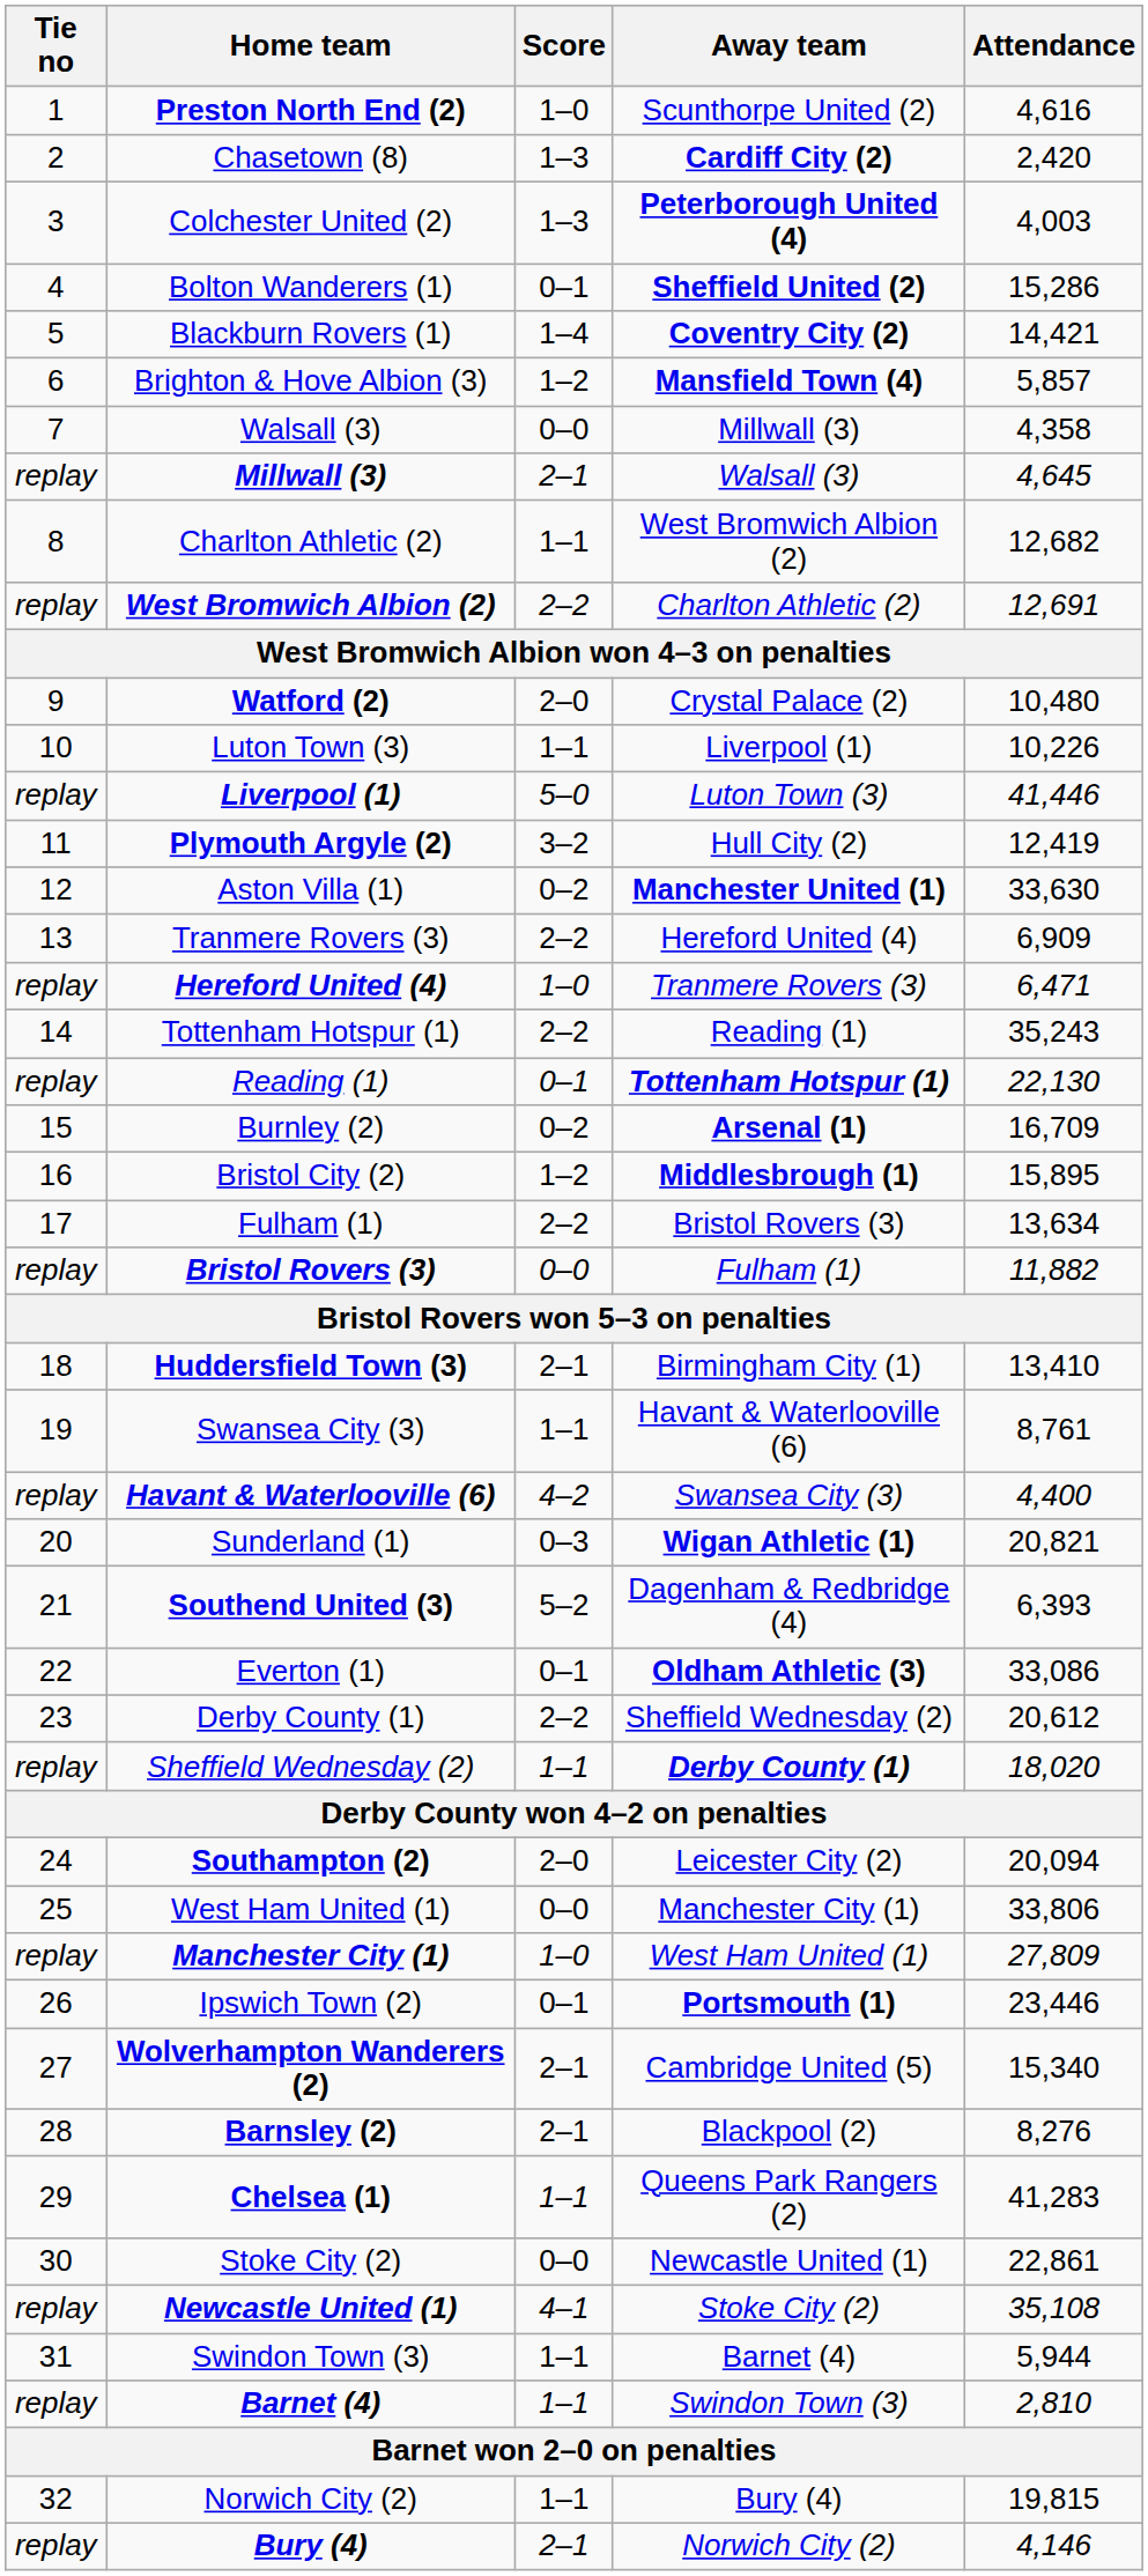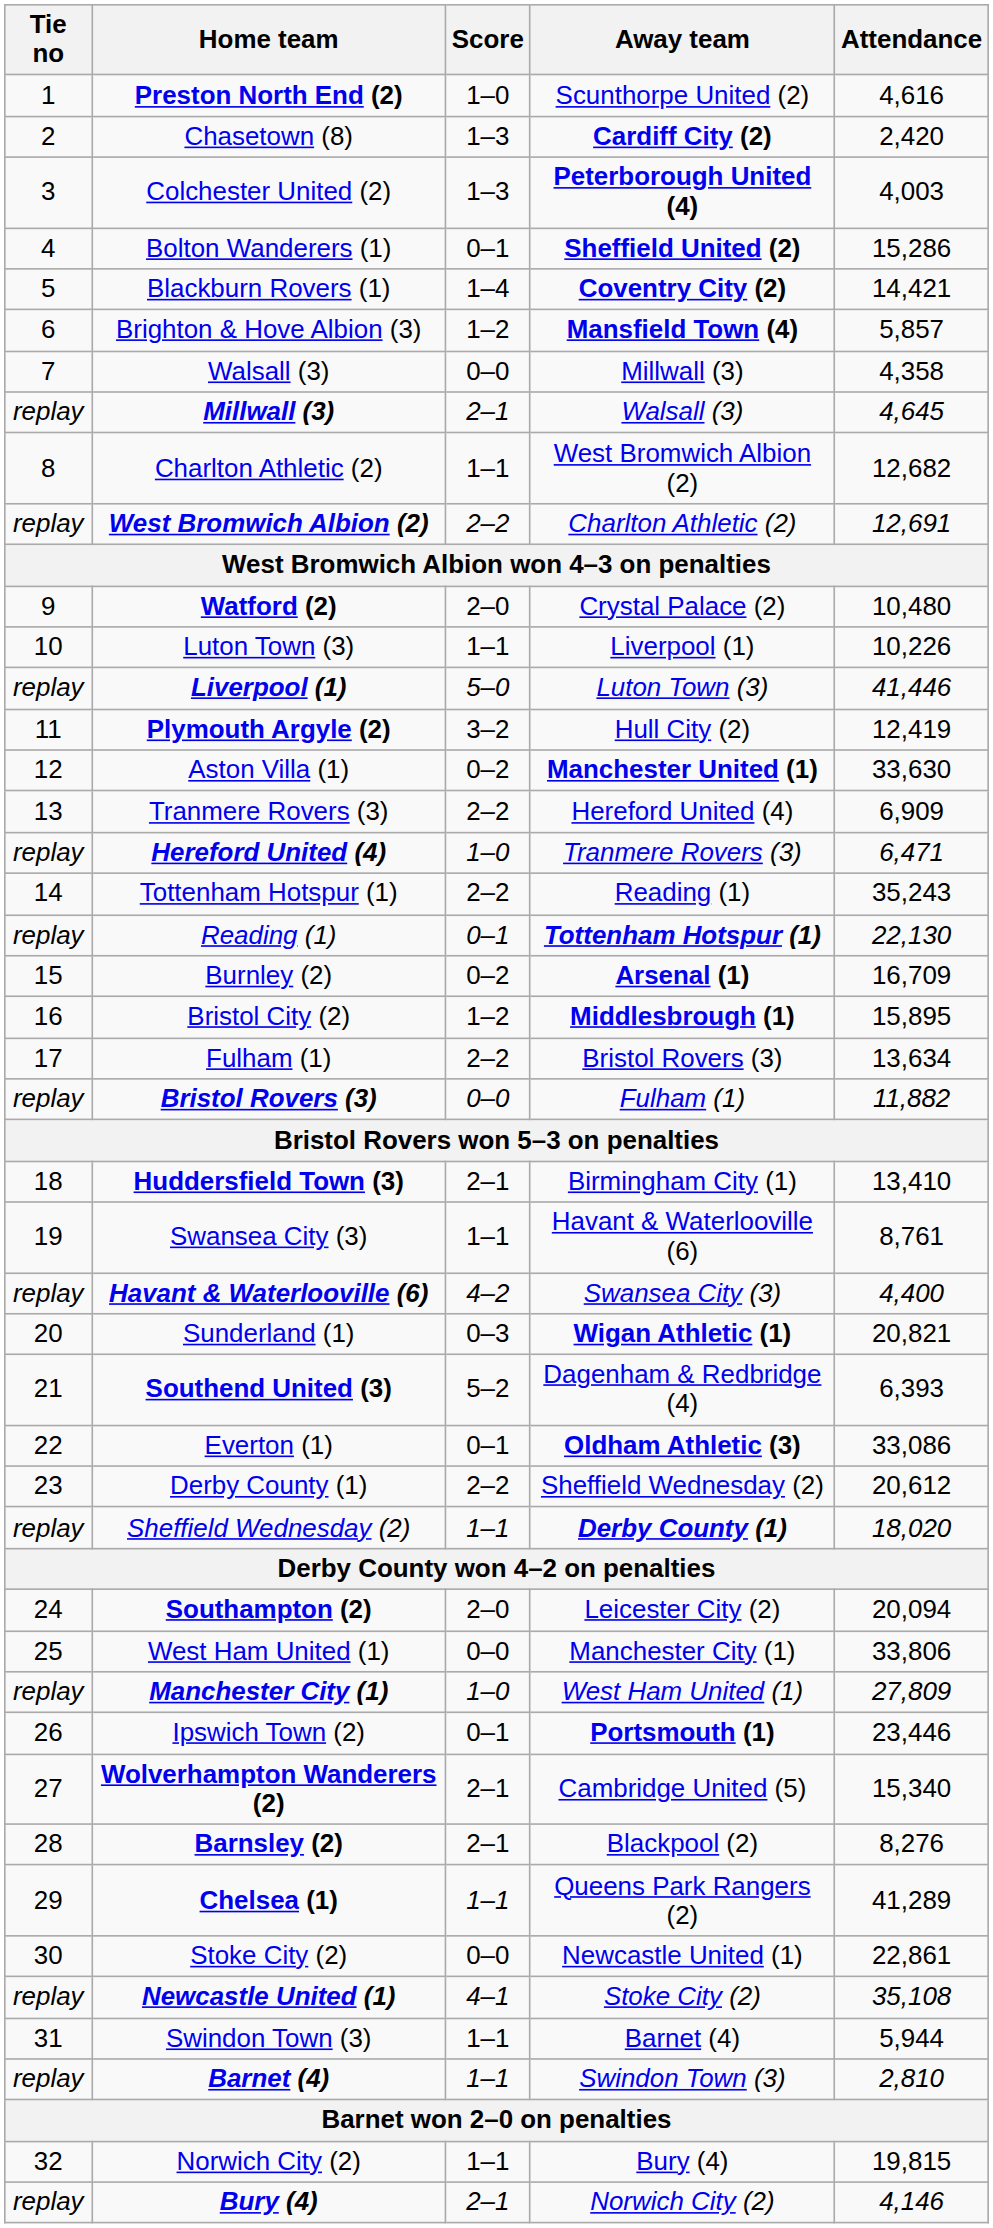Chelsea (1) | Attendance: 41,283 -> 41,289
